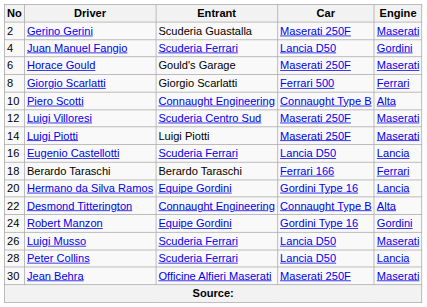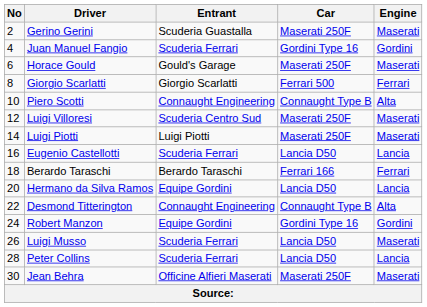Juan Manuel Fangio | Car: Lancia D50 -> Gordini Type 16
Hermano da Silva Ramos | Car: Gordini Type 16 -> Lancia D50
